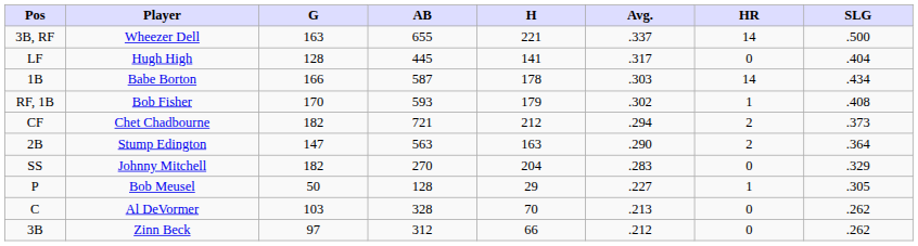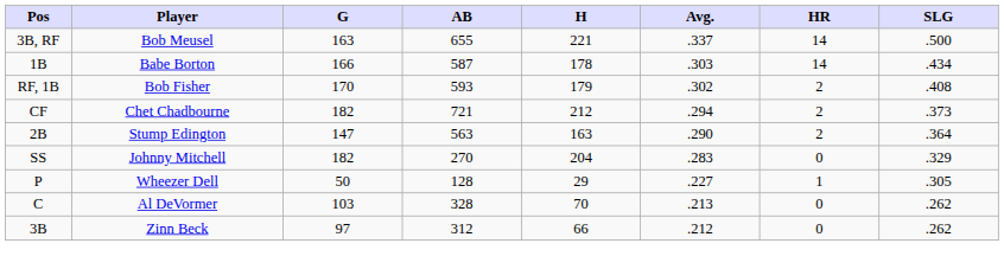3B, RF | Player: Wheezer Dell -> Bob Meusel
- row: LF | Hugh High | 128 | 445 | 141 | .317 | 0 | .404
RF, 1B | HR: 1 -> 2
P | Player: Bob Meusel -> Wheezer Dell
